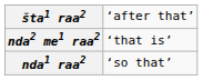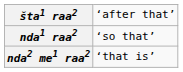rows swapped: nda1 raa2 <-> nda2 me1 raa2
